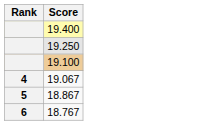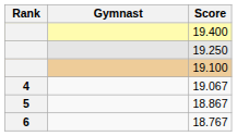+ column: Gymnast
